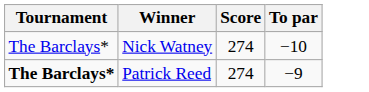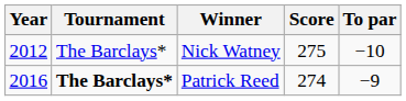+ column: Year | 2012 | 2016
Nick Watney | Score: 274 -> 275
